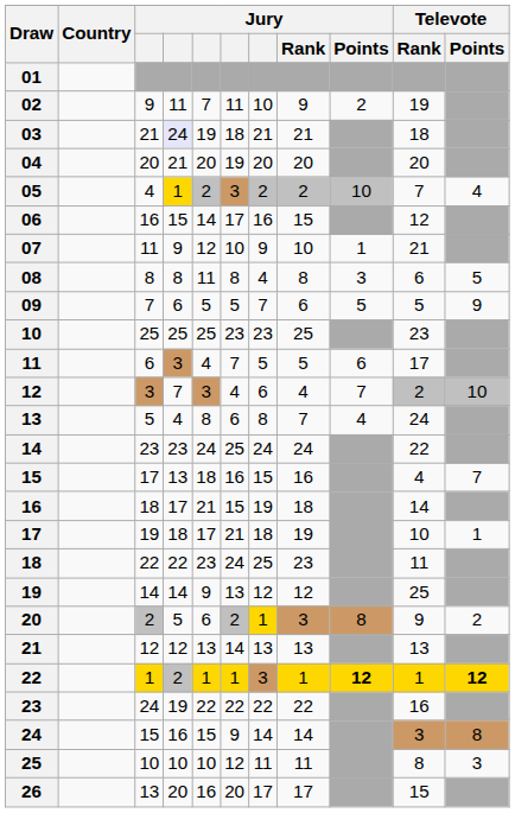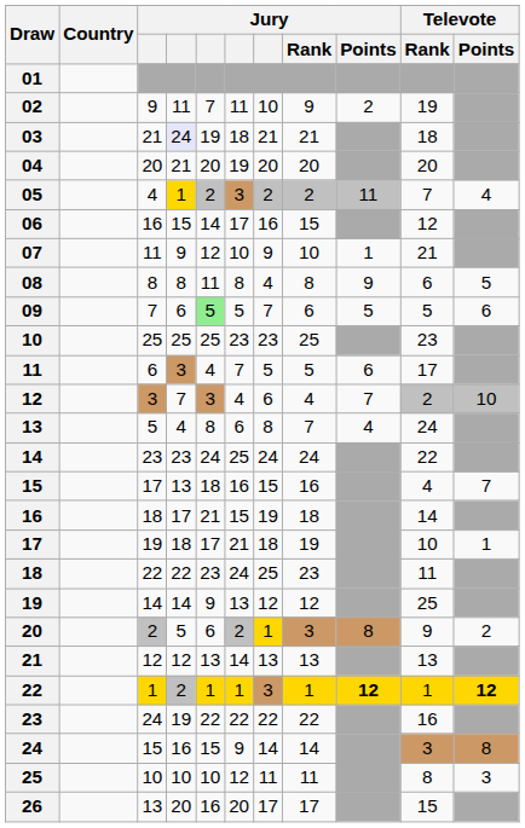05 | Jury / Points: 10 -> 11
08 | Jury / Points: 3 -> 9
09 | column 5: no background -> lightgreen background
09 | Televote / Points: 9 -> 6
